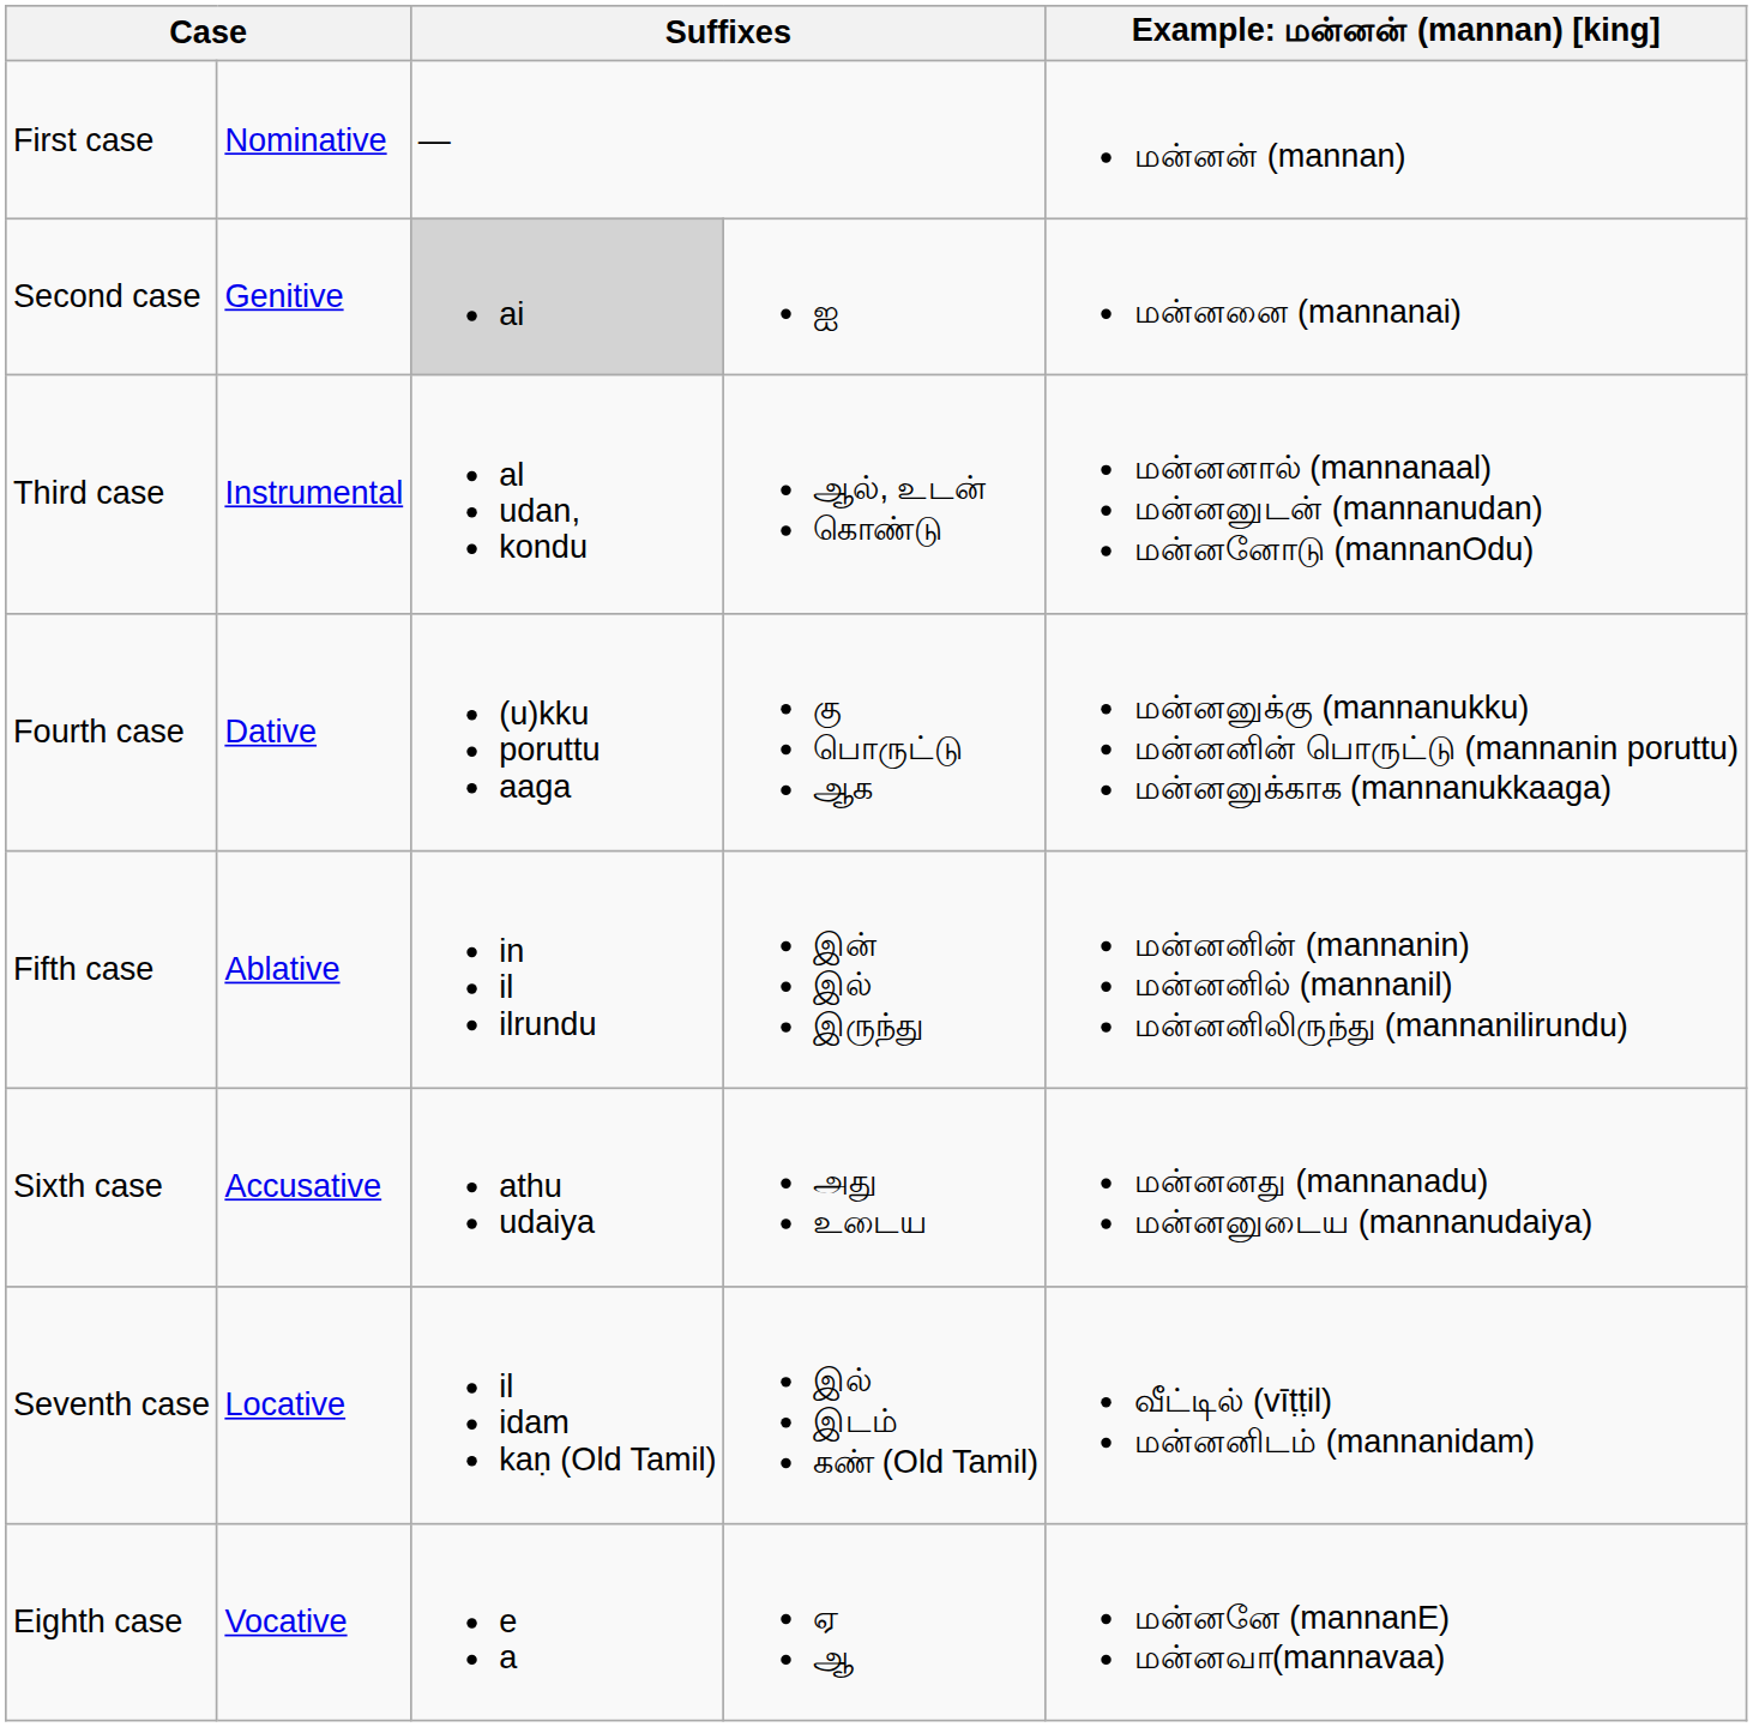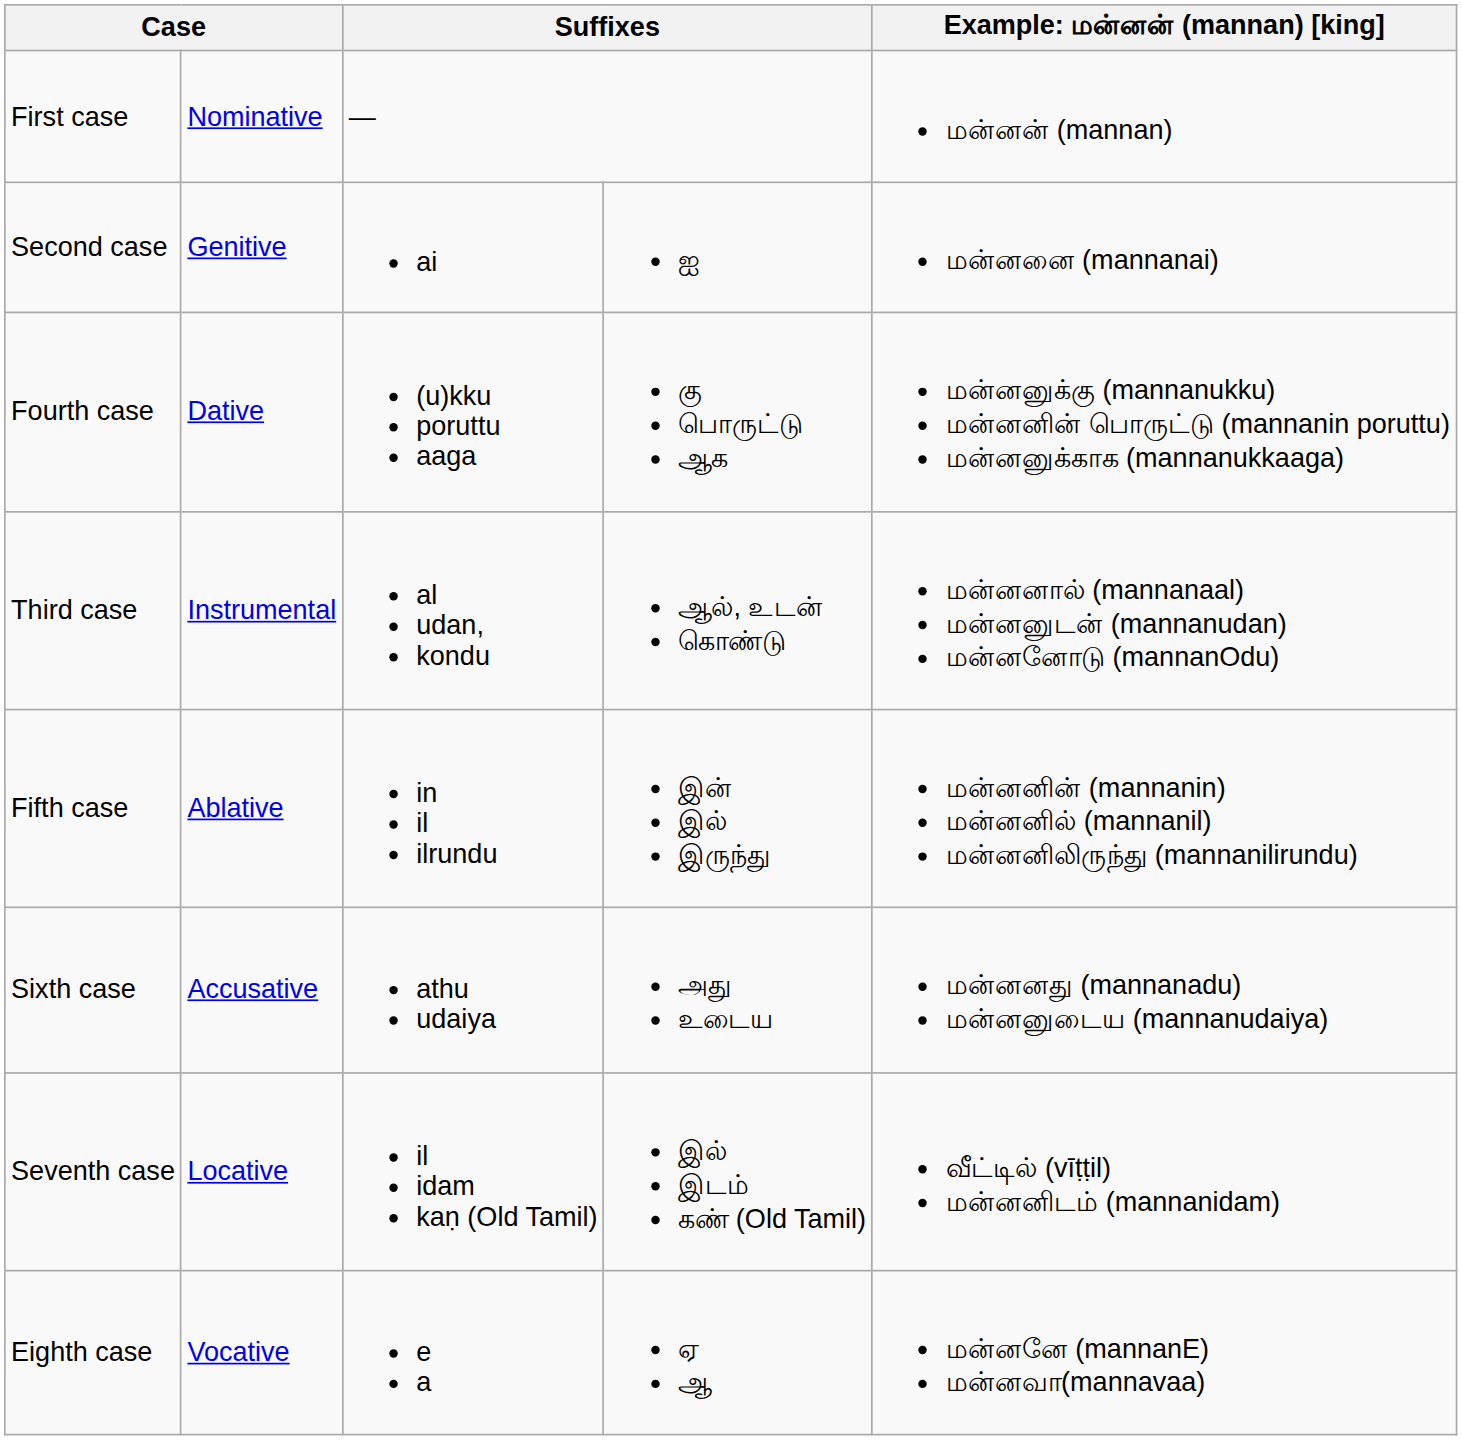Second case | column 3: lightgrey background -> no background
rows swapped: Third case <-> Fourth case
